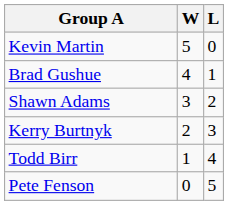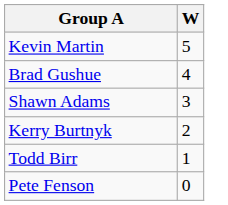- column: L | 0 | 1 | 2 | 3 | 4 | 5
